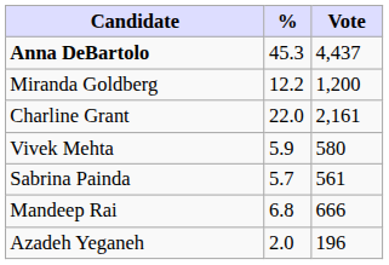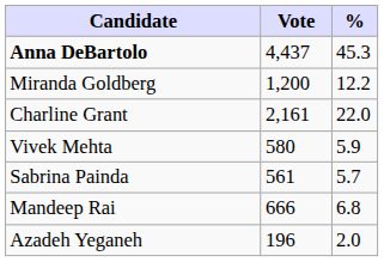columns swapped: Vote <-> %
